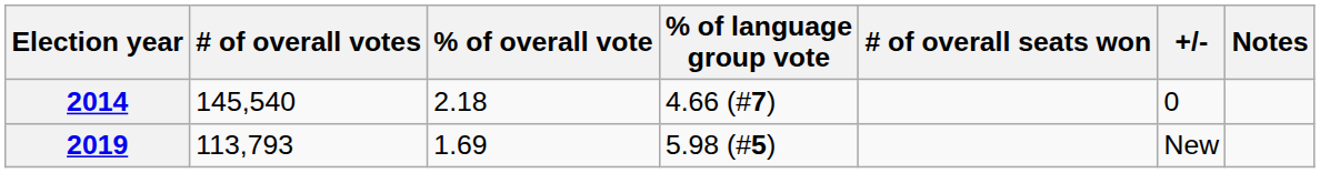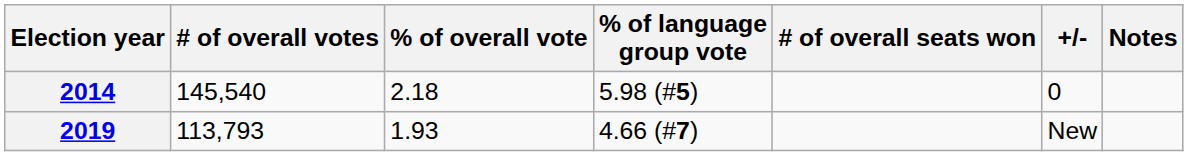2014 | % of language group vote: 4.66 (#7) -> 5.98 (#5)
2019 | % of overall vote: 1.69 -> 1.93
2019 | % of language group vote: 5.98 (#5) -> 4.66 (#7)
